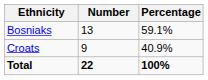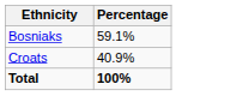- column: Number | 13 | 9 | 22
